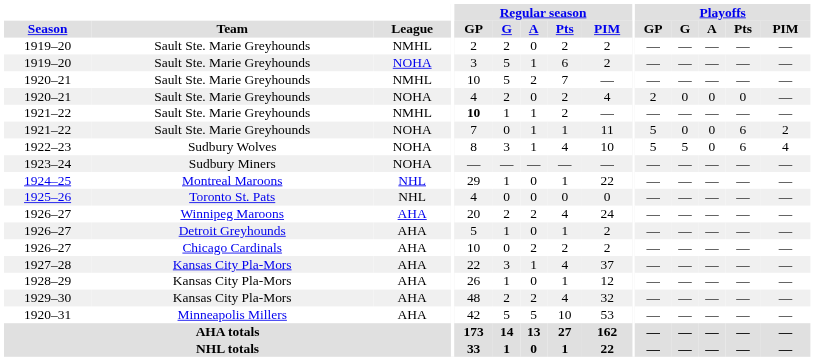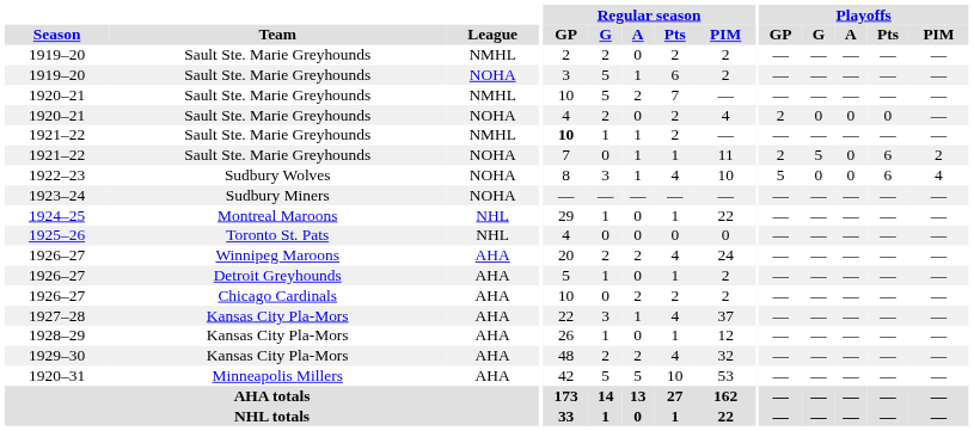1921–22 / NOHA | Playoffs / GP: 5 -> 2
1921–22 / NOHA | Playoffs / G: 0 -> 5
1922–23 | Playoffs / G: 5 -> 0
